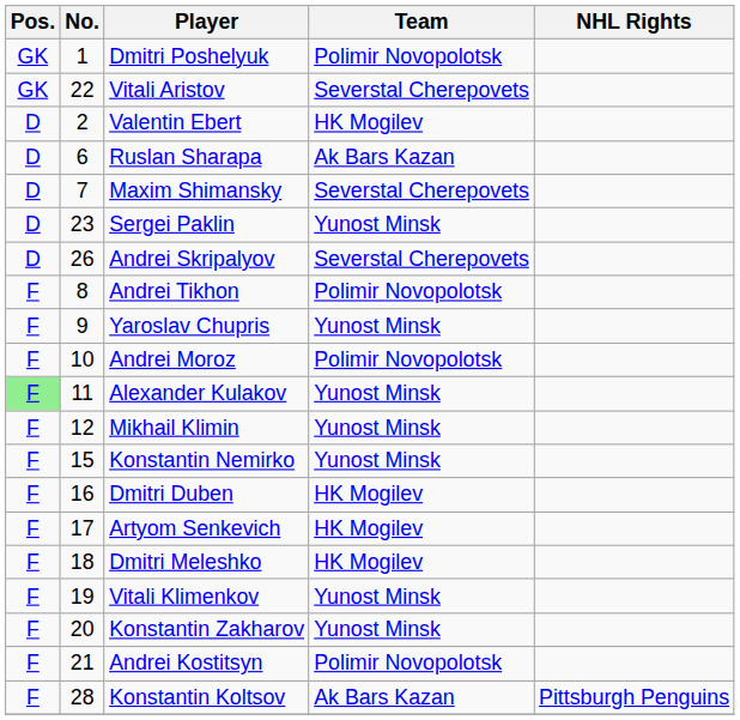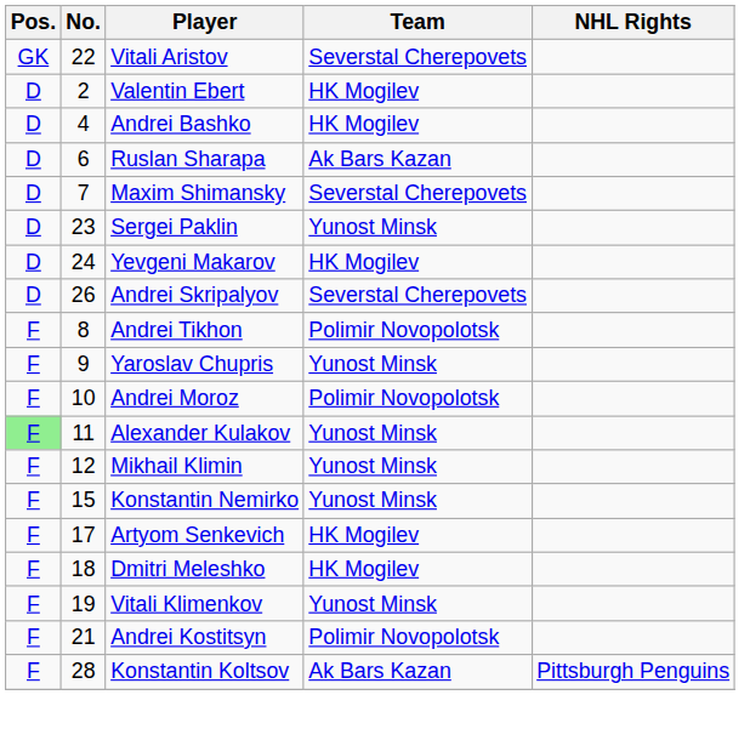- row: GK | 1 | Dmitri Poshelyuk | Polimir Novopolotsk
+ row: D | 4 | Andrei Bashko | HK Mogilev
+ row: D | 24 | Yevgeni Makarov | HK Mogilev
- row: F | 16 | Dmitri Duben | HK Mogilev
- row: F | 20 | Konstantin Zakharov | Yunost Minsk
